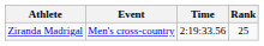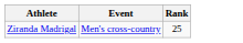- column: Time | 2:19:33.56
